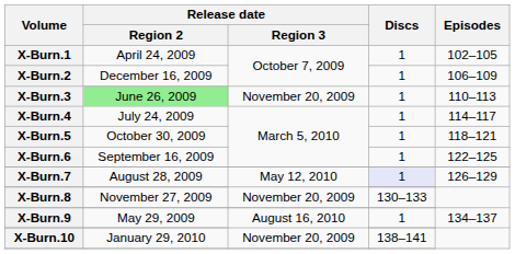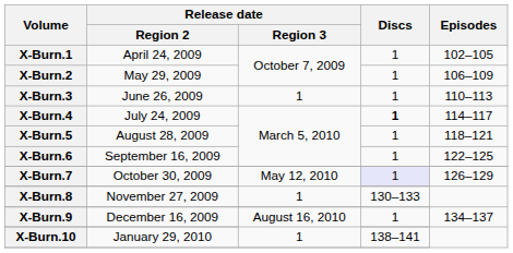X-Burn.2 | Release date / Region 2: December 16, 2009 -> May 29, 2009
X-Burn.3 | Release date / Region 2: lightgreen background -> no background
X-Burn.3 | Release date / Region 3: November 20, 2009 -> 1
X-Burn.4 | Discs: normal -> bold
X-Burn.5 | Release date / Region 2: October 30, 2009 -> August 28, 2009
X-Burn.7 | Release date / Region 2: August 28, 2009 -> October 30, 2009
X-Burn.8 | Release date / Region 3: November 20, 2009 -> 1
X-Burn.9 | Release date / Region 2: May 29, 2009 -> December 16, 2009
X-Burn.10 | Release date / Region 3: November 20, 2009 -> 1
